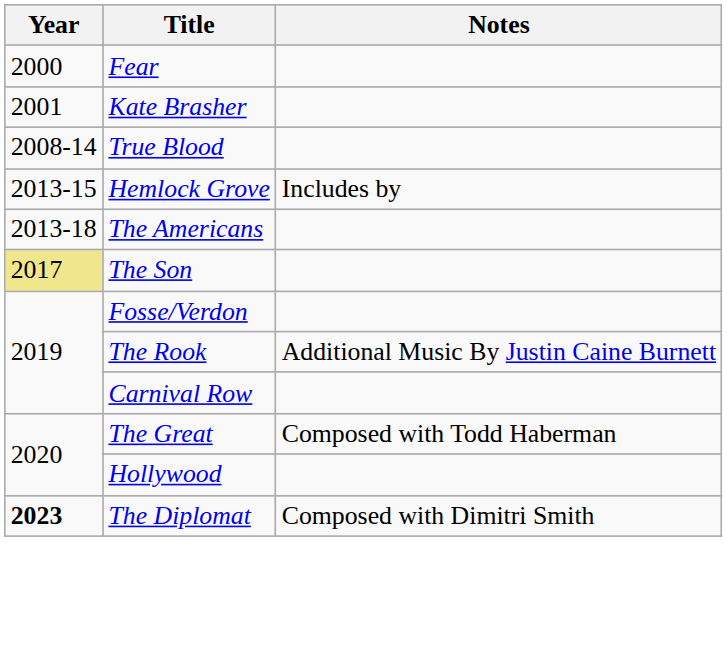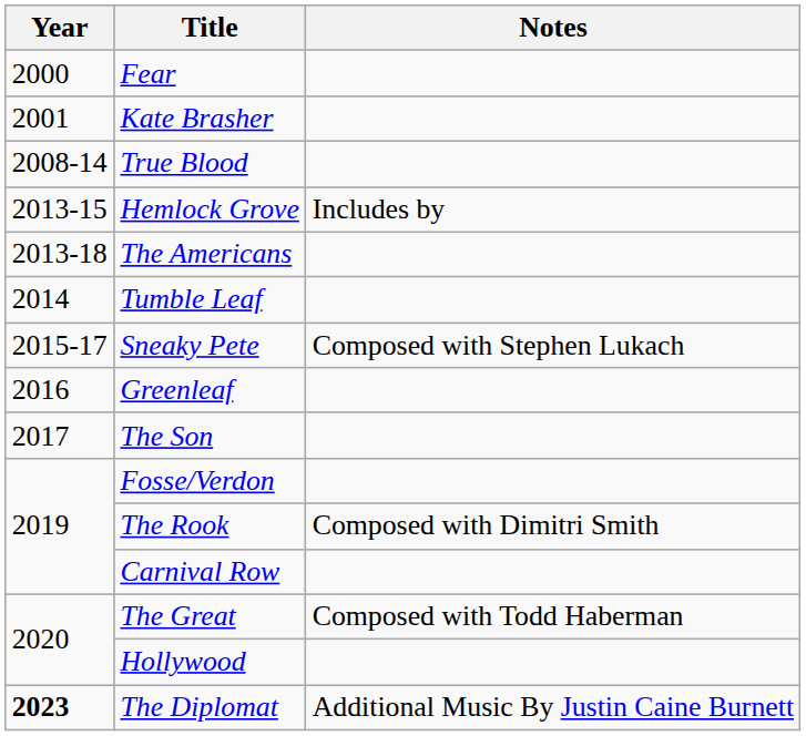+ row: 2014 | Tumble Leaf
+ row: 2015-17 | Sneaky Pete | Composed with Stephen Lukach
+ row: 2016 | Greenleaf
The Son | Year: khaki background -> no background
The Rook | Notes: Additional Music By Justin Caine Burnett -> Composed with Dimitri Smith
The Diplomat | Notes: Composed with Dimitri Smith -> Additional Music By Justin Caine Burnett
